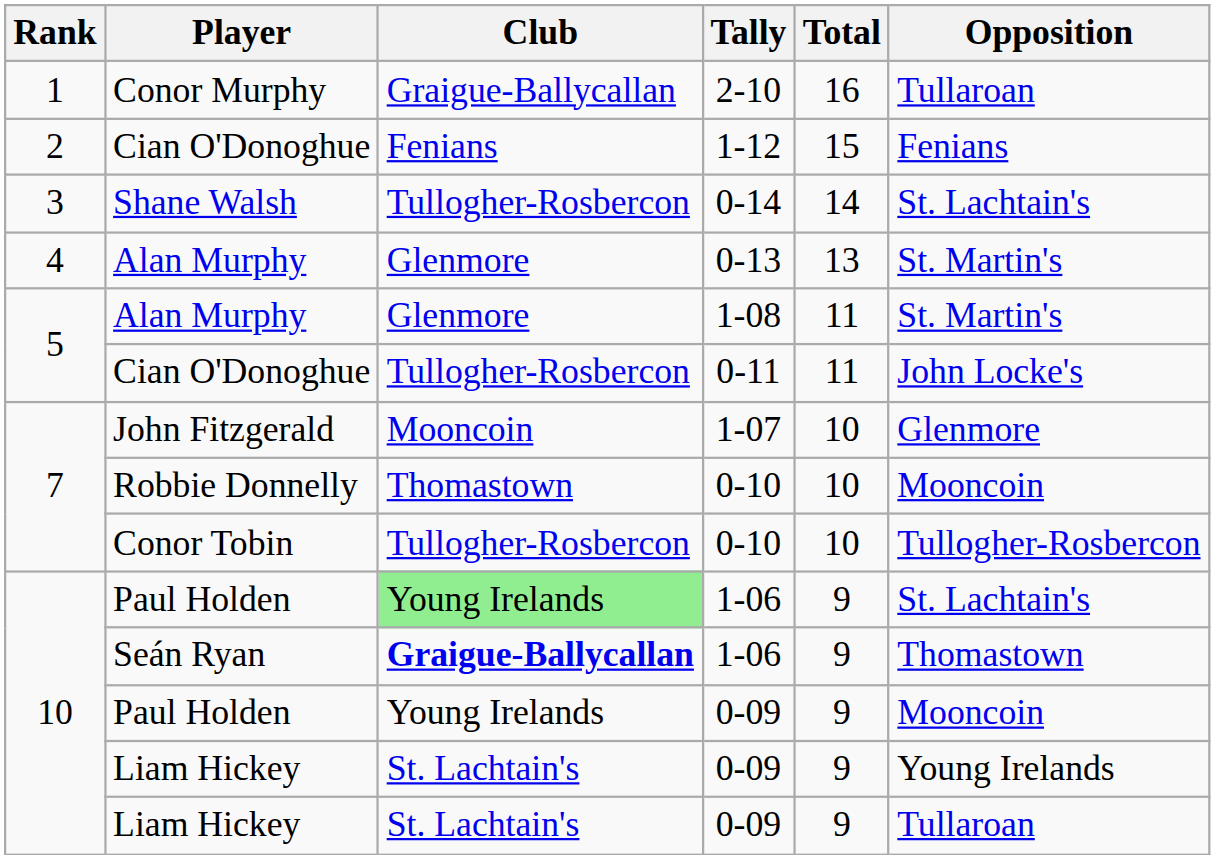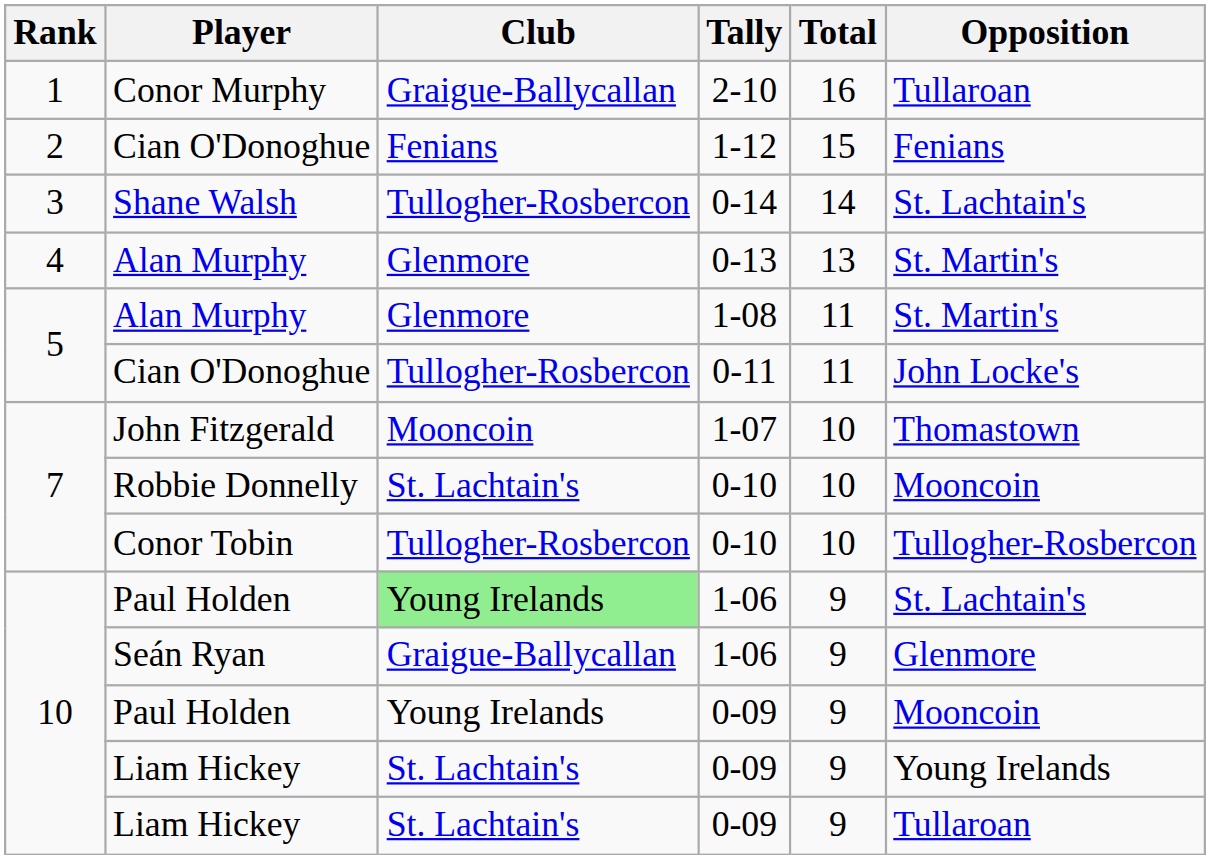John Fitzgerald | Opposition: Glenmore -> Thomastown
Robbie Donnelly | Club: Thomastown -> St. Lachtain's
Seán Ryan | Club: bold -> normal
Seán Ryan | Opposition: Thomastown -> Glenmore
